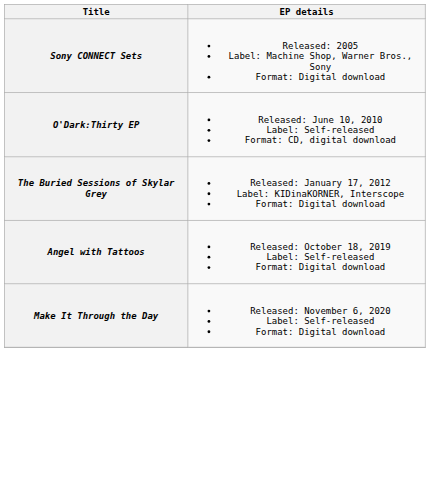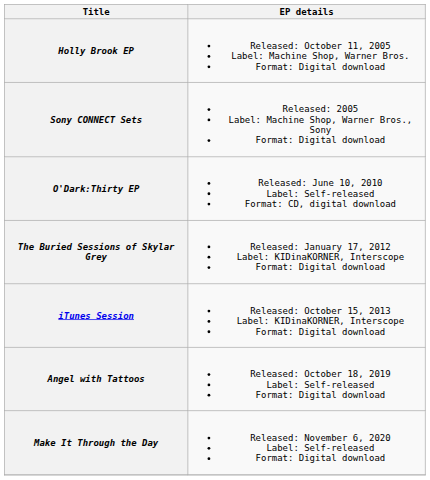+ row: Holly Brook EP | Released: October 11, 2005 Label: Machine Shop, Warner Bros. Format: Digital download
+ row: iTunes Session | Released: October 15, 2013 Label: KIDinaKORNER, Interscope Format: Digital download
